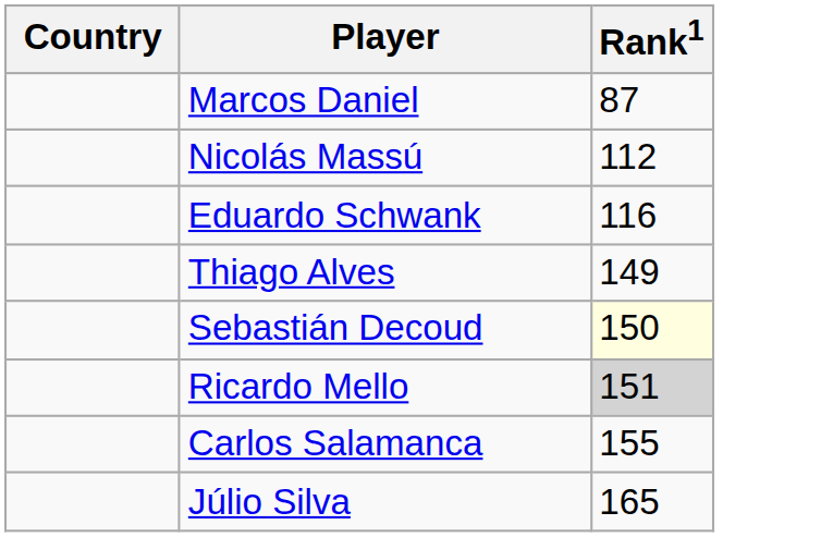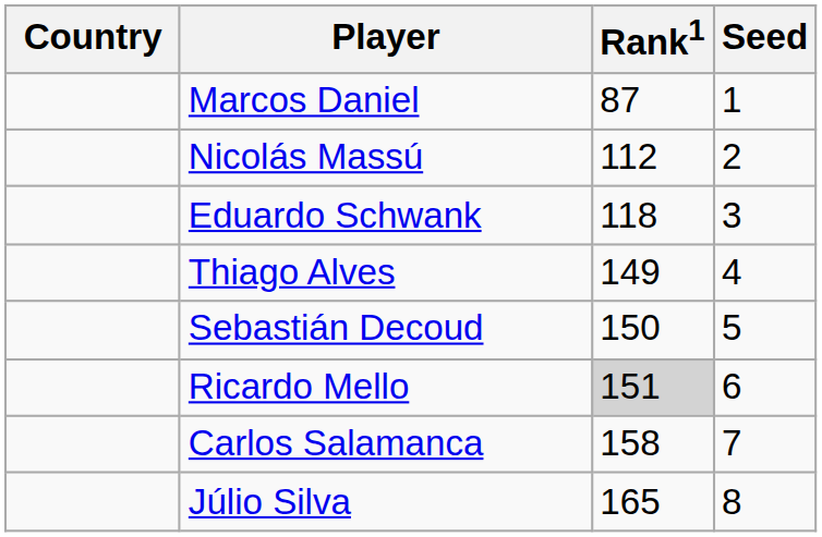+ column: Seed | 1 | 2 | 3 | 4 | 5 | 6 | 7 | 8
Eduardo Schwank | Rank1: 116 -> 118
Sebastián Decoud | Rank1: lightyellow background -> no background
Carlos Salamanca | Rank1: 155 -> 158
